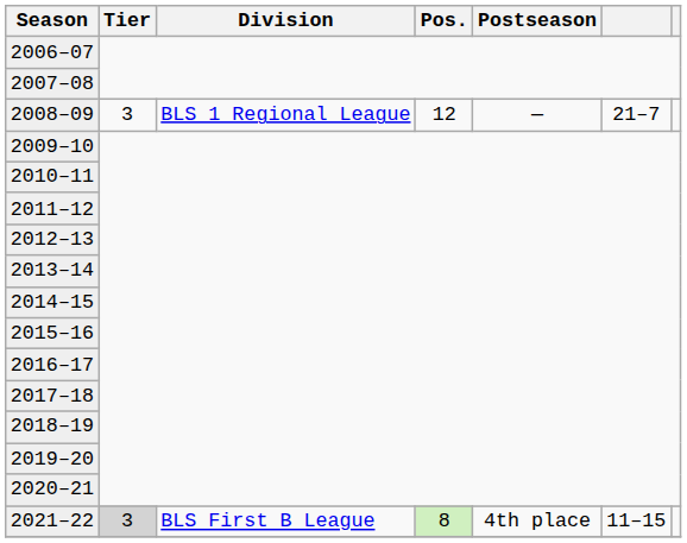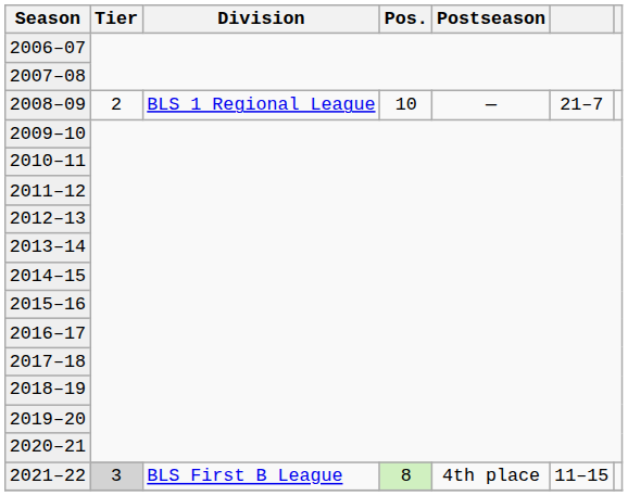2008–09 | Tier: 3 -> 2
2008–09 | Pos.: 12 -> 10
